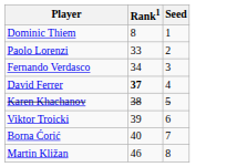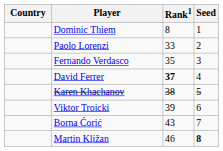+ column: Country
Fernando Verdasco | Rank1: 34 -> 35
Borna Ćorić | Rank1: 40 -> 43
Martin Kližan | Seed: normal -> bold
